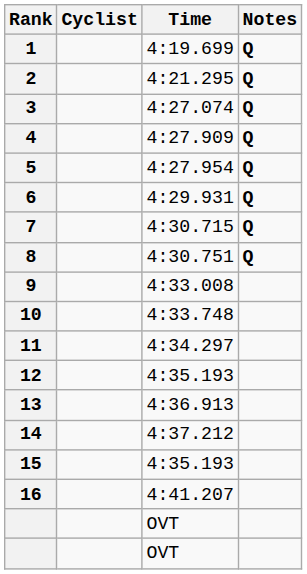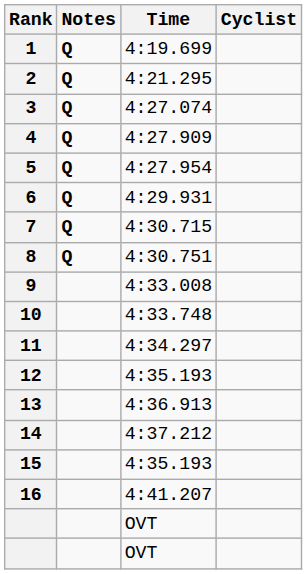columns swapped: Cyclist <-> Notes
